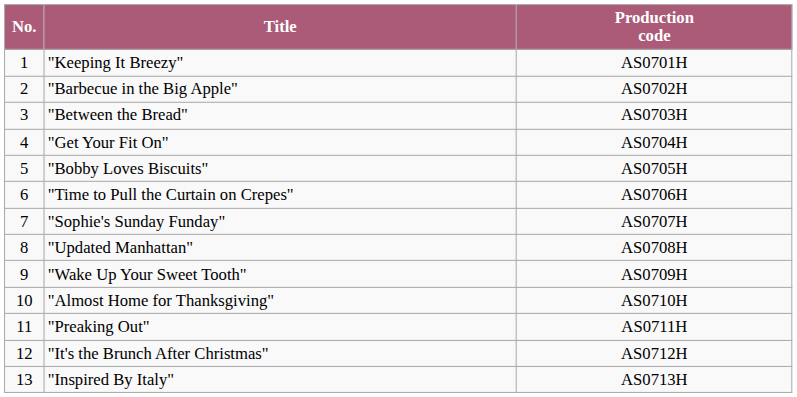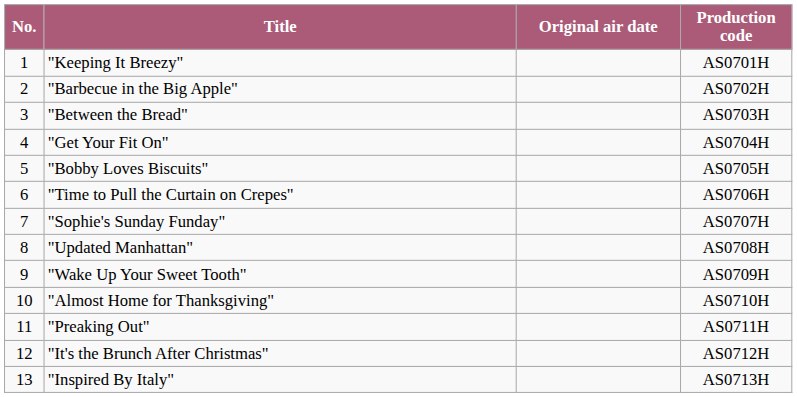+ column: Original air date
